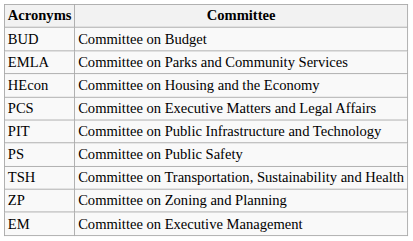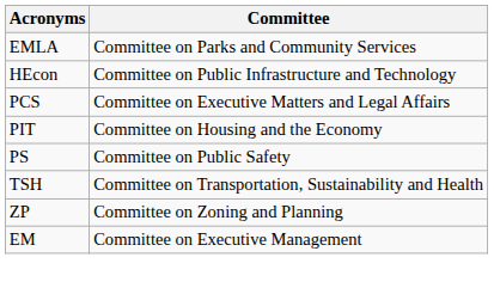- row: BUD | Committee on Budget
HEcon | Committee: Committee on Housing and the Economy -> Committee on Public Infrastructure and Technology
PIT | Committee: Committee on Public Infrastructure and Technology -> Committee on Housing and the Economy
